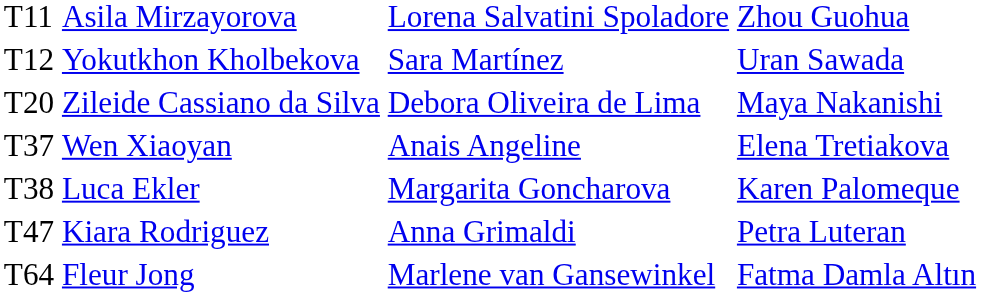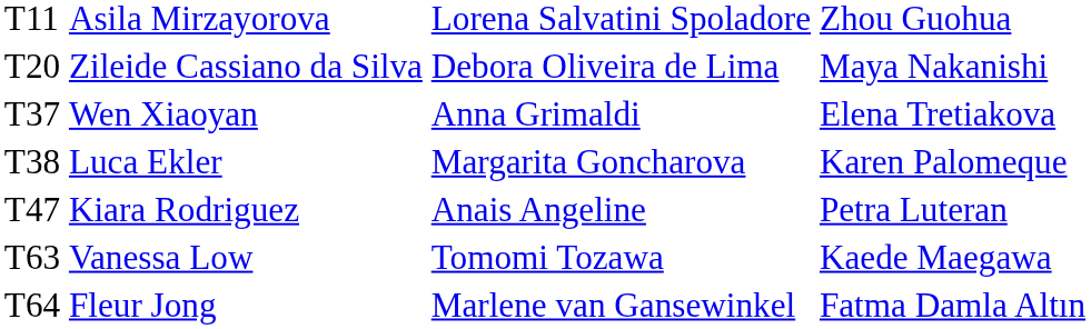- row: T12 | Yokutkhon Kholbekova | Sara Martínez | Uran Sawada
Wen Xiaoyan | column 3: Anais Angeline -> Anna Grimaldi
Kiara Rodriguez | column 3: Anna Grimaldi -> Anais Angeline
+ row: T63 | Vanessa Low | Tomomi Tozawa | Kaede Maegawa
